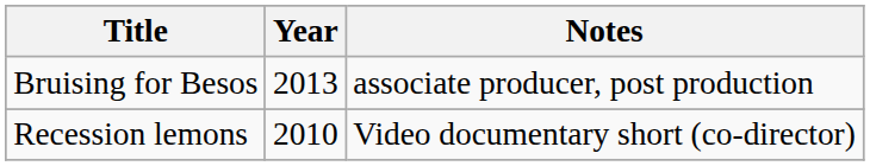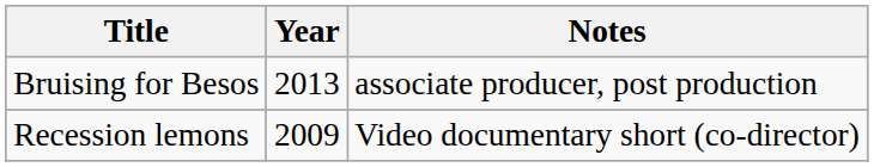Recession lemons | Year: 2010 -> 2009
